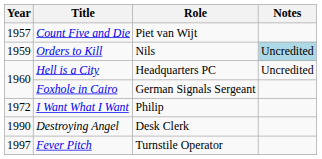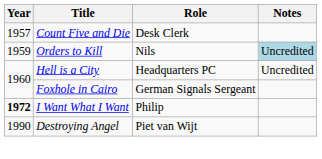Count Five and Die | Role: Piet van Wijt -> Desk Clerk
I Want What I Want | Year: normal -> bold
Destroying Angel | Role: Desk Clerk -> Piet van Wijt
- row: 1997 | Fever Pitch | Turnstile Operator
